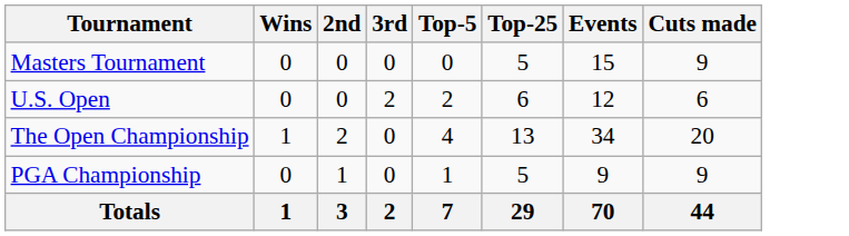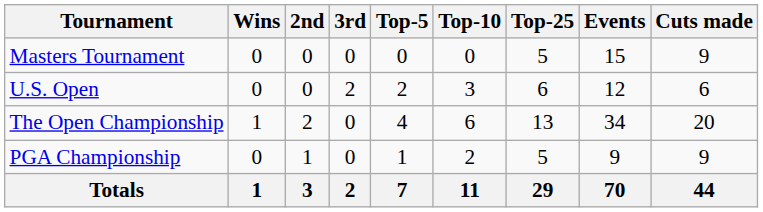+ column: Top-10 | 0 | 3 | 6 | 2 | 11
